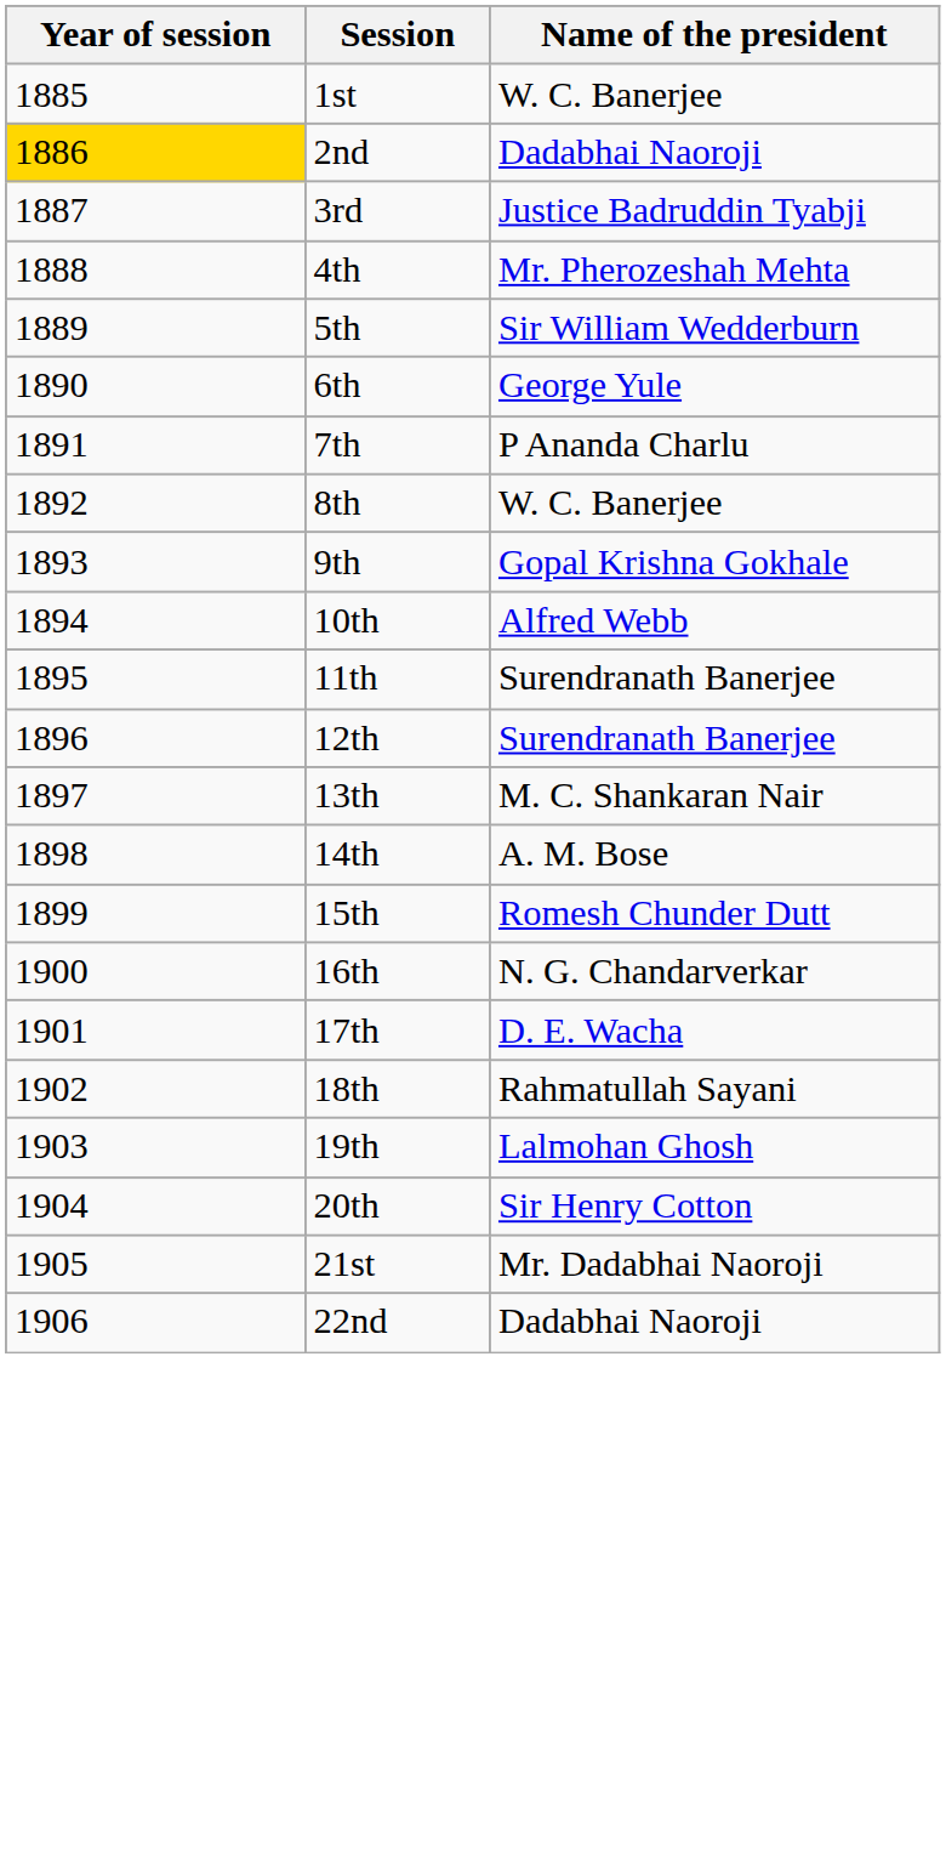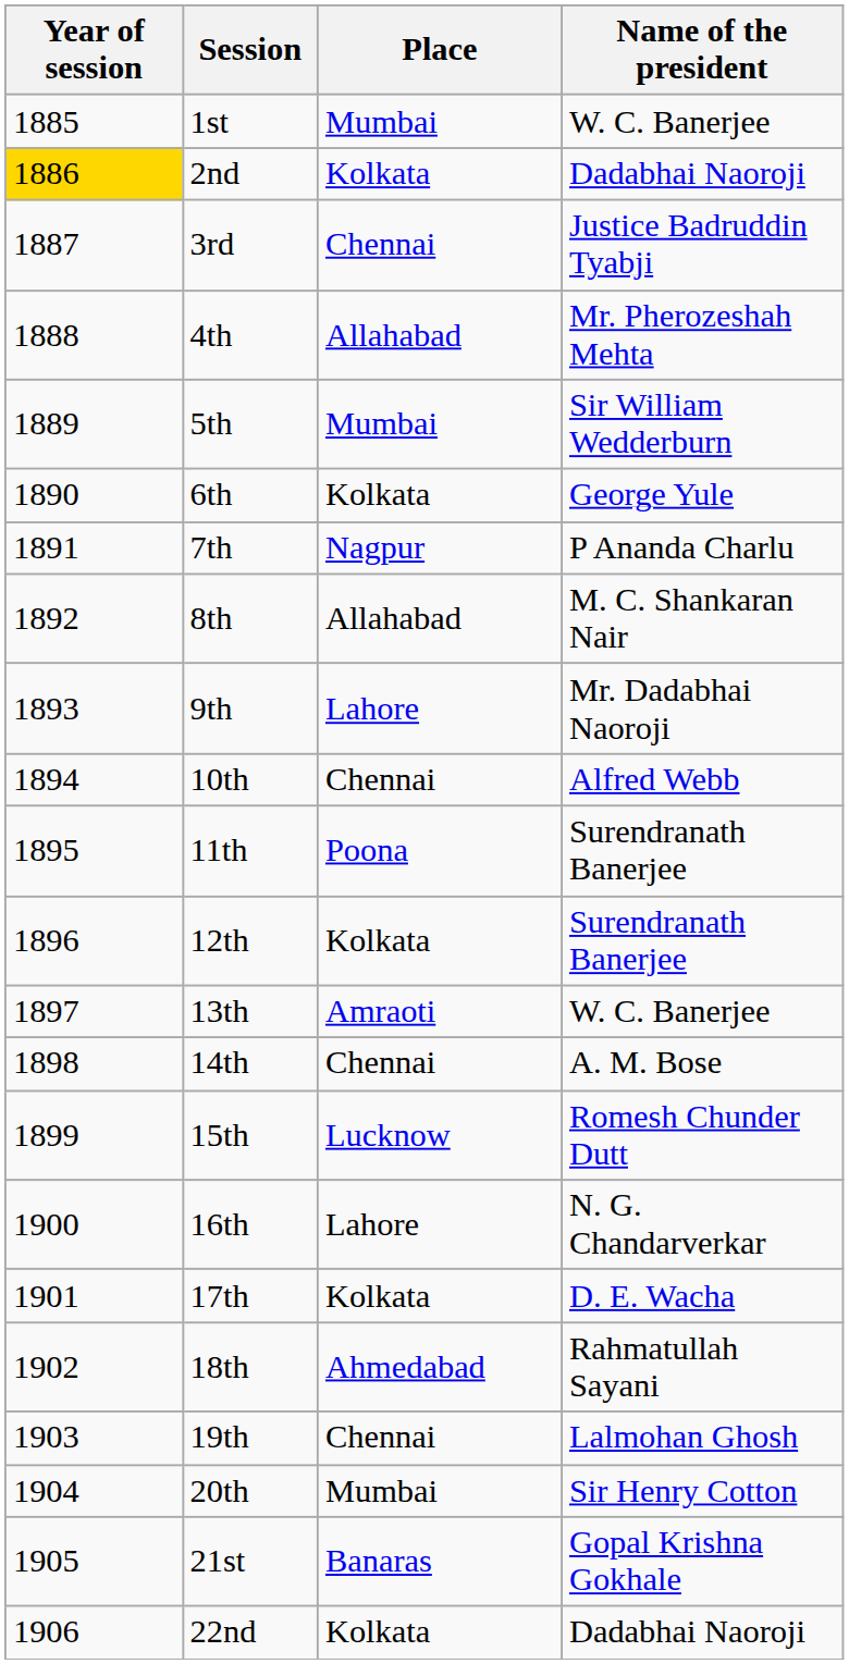+ column: Place | Mumbai | Kolkata | Chennai | Allahabad | Mumbai | Kolkata | Nagpur | Allahabad | Lahore | Chennai | Poona | Kolkata | Amraoti | Chennai | Lucknow | Lahore | Kolkata | Ahmedabad | Chennai | Mumbai | Banaras | Kolkata
8th | Name of the president: W. C. Banerjee -> M. C. Shankaran Nair
9th | Name of the president: Gopal Krishna Gokhale -> Mr. Dadabhai Naoroji
13th | Name of the president: M. C. Shankaran Nair -> W. C. Banerjee
21st | Name of the president: Mr. Dadabhai Naoroji -> Gopal Krishna Gokhale
